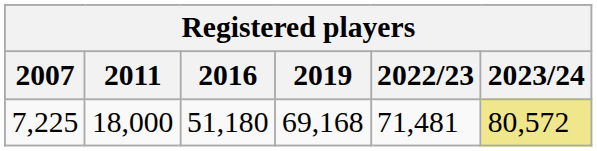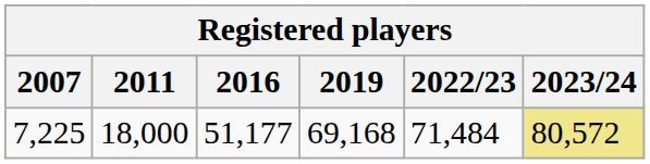7,225 | 2016: 51,180 -> 51,177
7,225 | 2022/23: 71,481 -> 71,484
